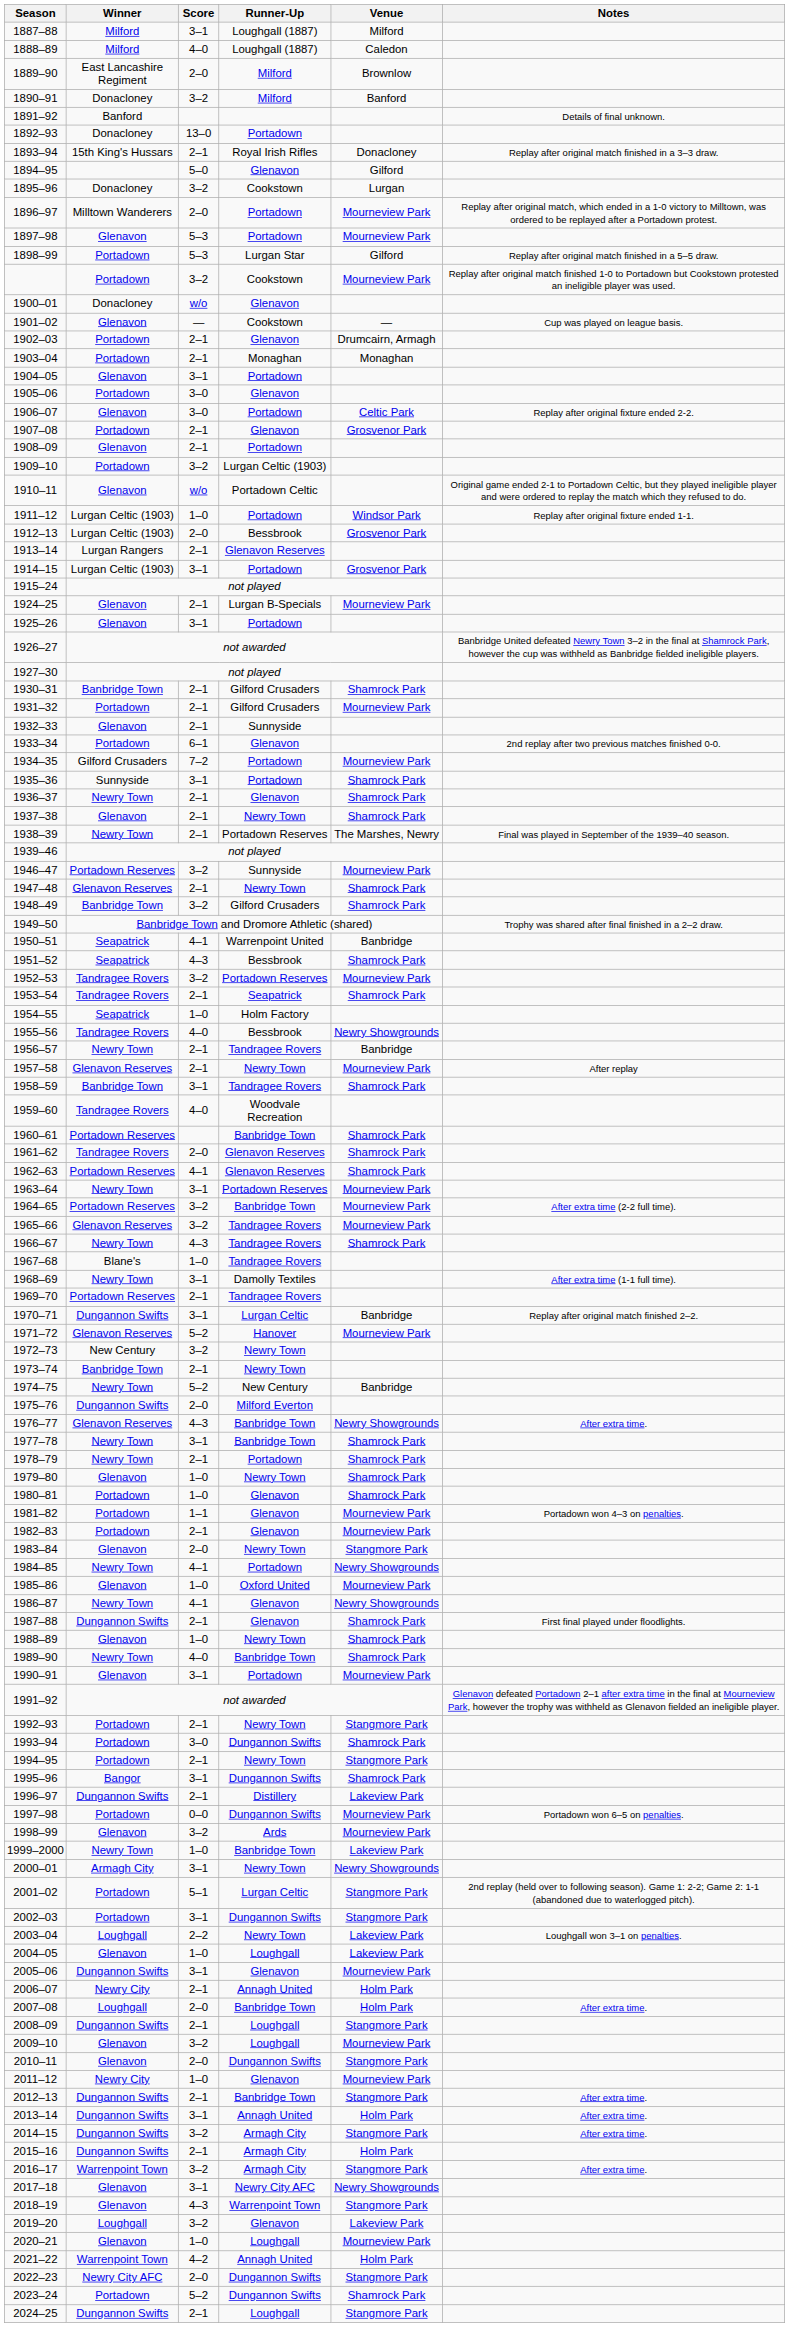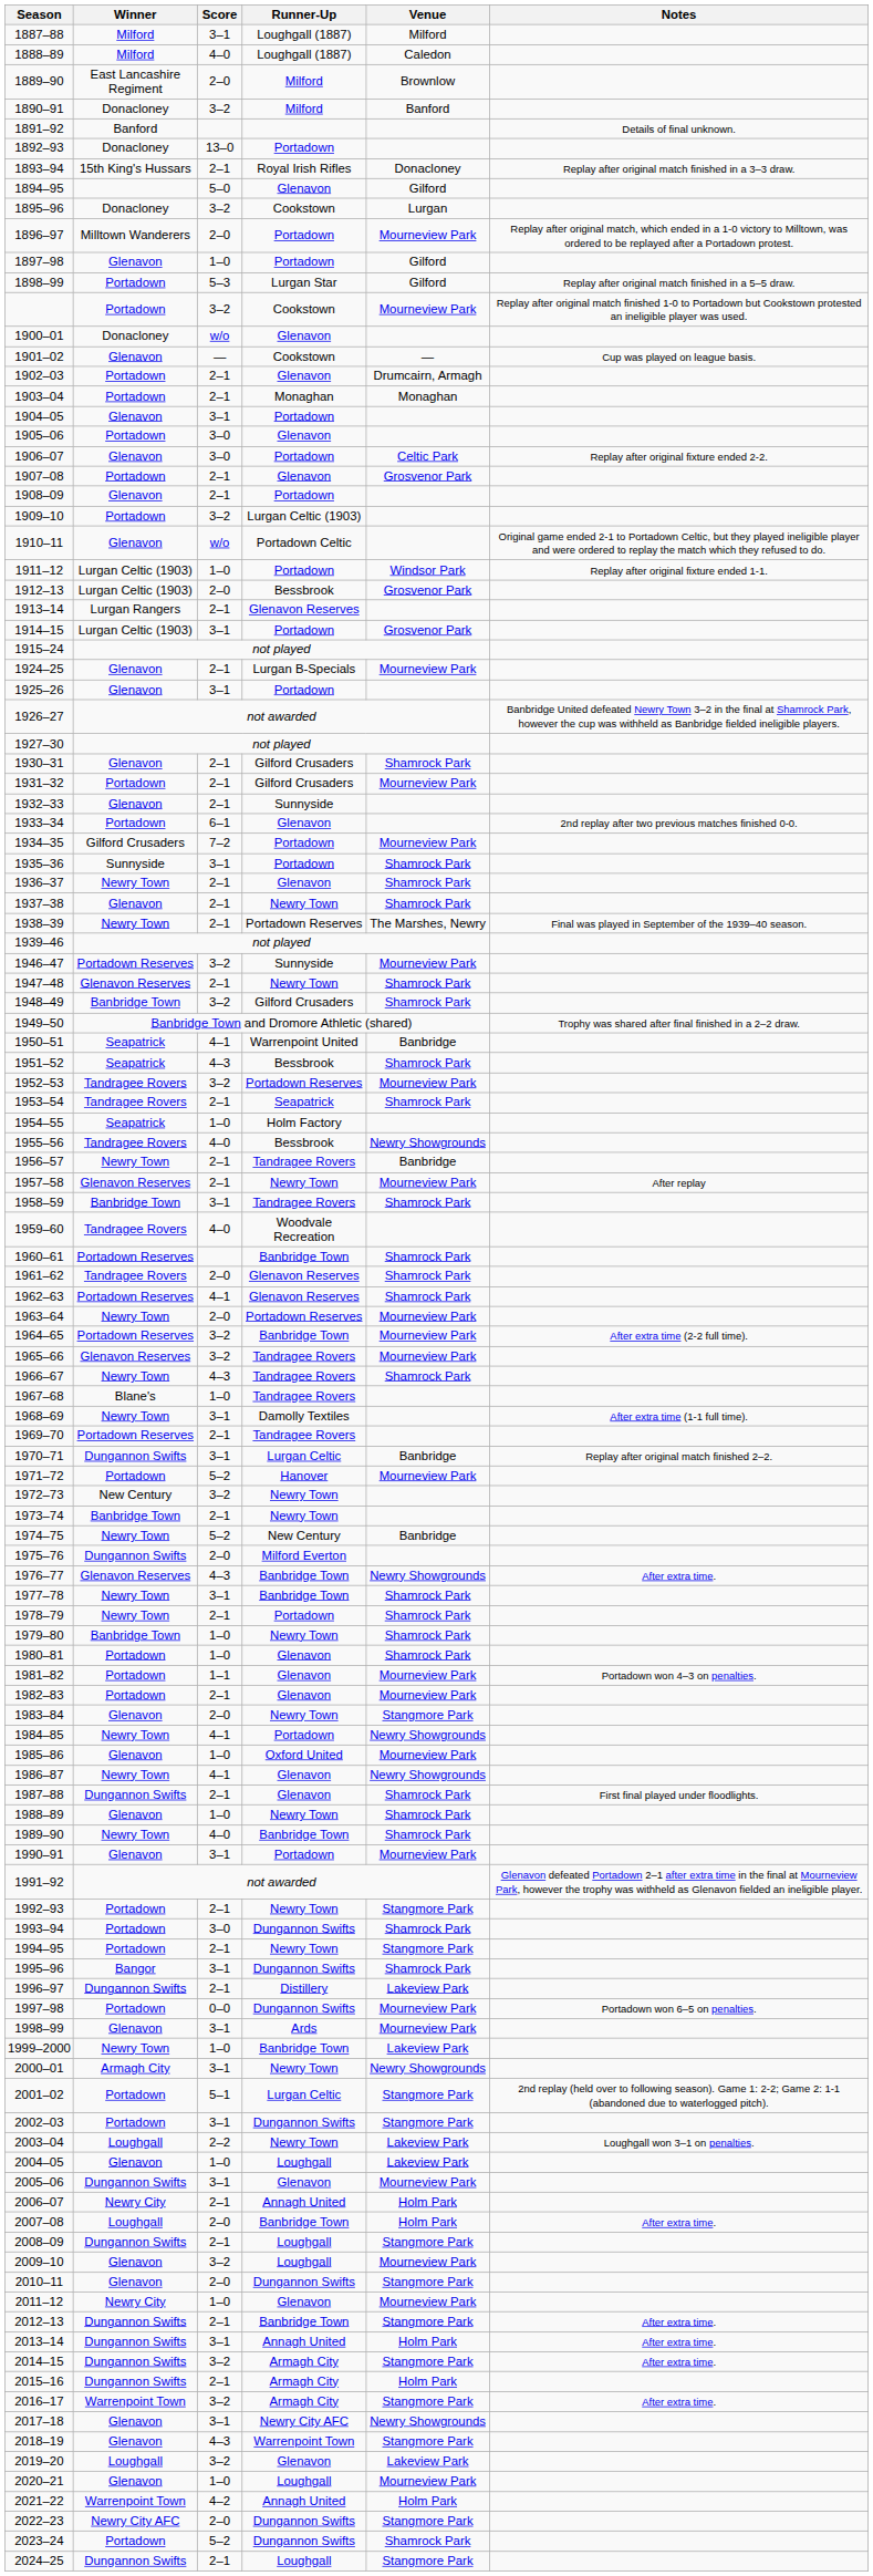1897–98 | Score: 5–3 -> 1–0
1897–98 | Venue: Mourneview Park -> Gilford
1930–31 | Winner: Banbridge Town -> Glenavon
1963–64 | Score: 3–1 -> 2–0
1971–72 | Winner: Glenavon Reserves -> Portadown
1979–80 | Winner: Glenavon -> Banbridge Town
1998–99 | Score: 3–2 -> 3–1
